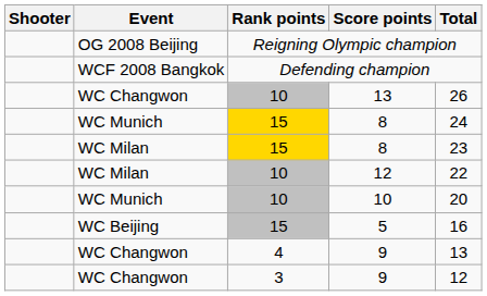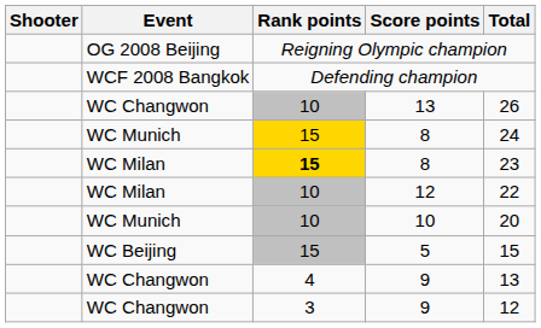WC Milan / 8 | Rank points: normal -> bold
5 | Total: 16 -> 15
